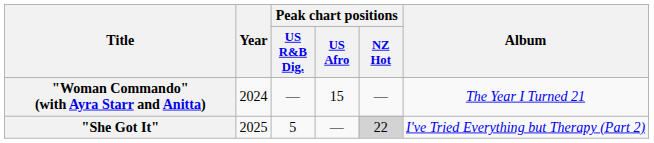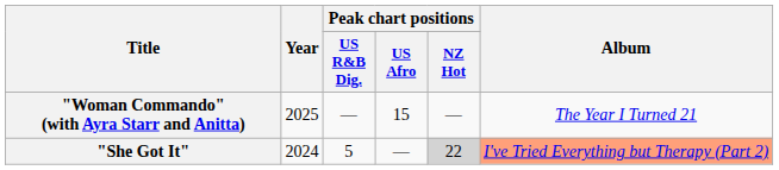"Woman Commando" (with Ayra Starr and Anitta) | Year: 2024 -> 2025
"She Got It" | Year: 2025 -> 2024
"She Got It" | Album: no background -> lightsalmon background
